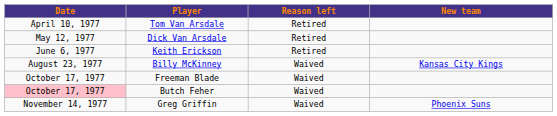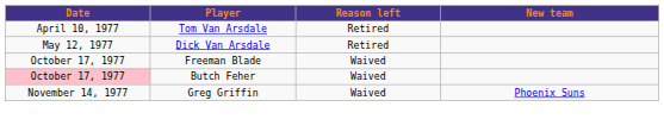- row: June 6, 1977 | Keith Erickson | Retired
- row: August 23, 1977 | Billy McKinney | Waived | Kansas City Kings
